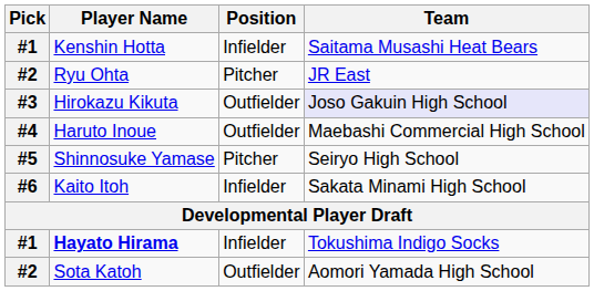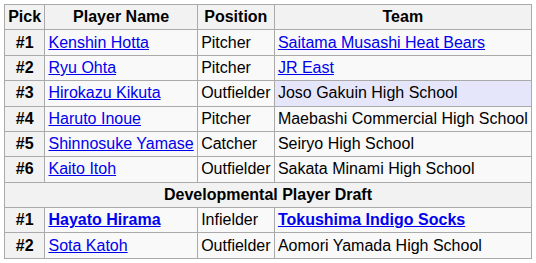Kenshin Hotta | Position: Infielder -> Pitcher
Haruto Inoue | Position: Outfielder -> Pitcher
Shinnosuke Yamase | Position: Pitcher -> Catcher
Kaito Itoh | Position: Infielder -> Outfielder
Hayato Hirama | Team: normal -> bold
